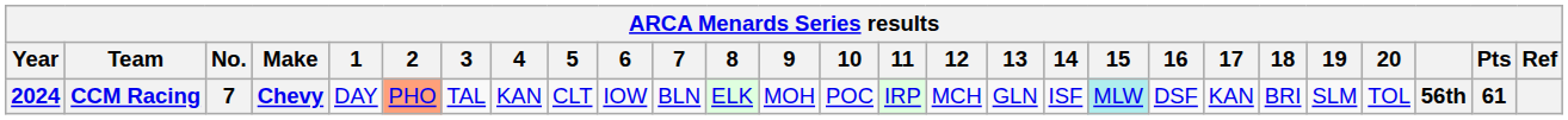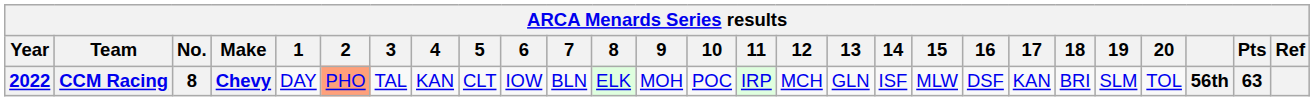CCM Racing | Year: 2024 -> 2022
CCM Racing | No.: 7 -> 8
CCM Racing | 15: paleturquoise background -> no background
CCM Racing | Pts: 61 -> 63
